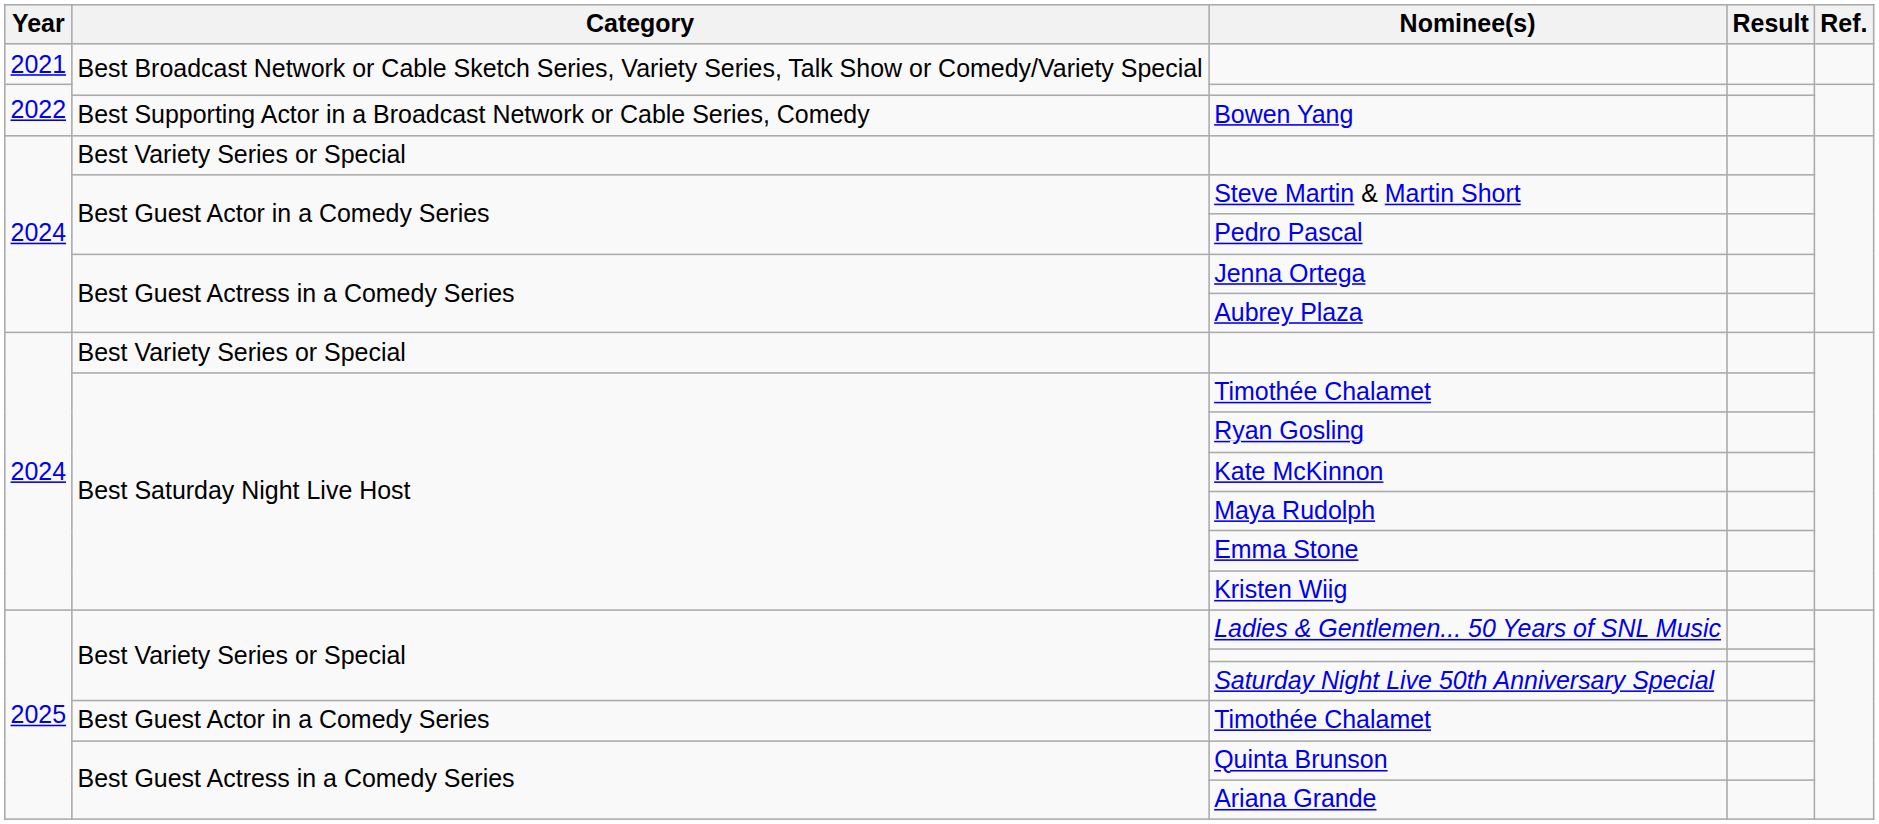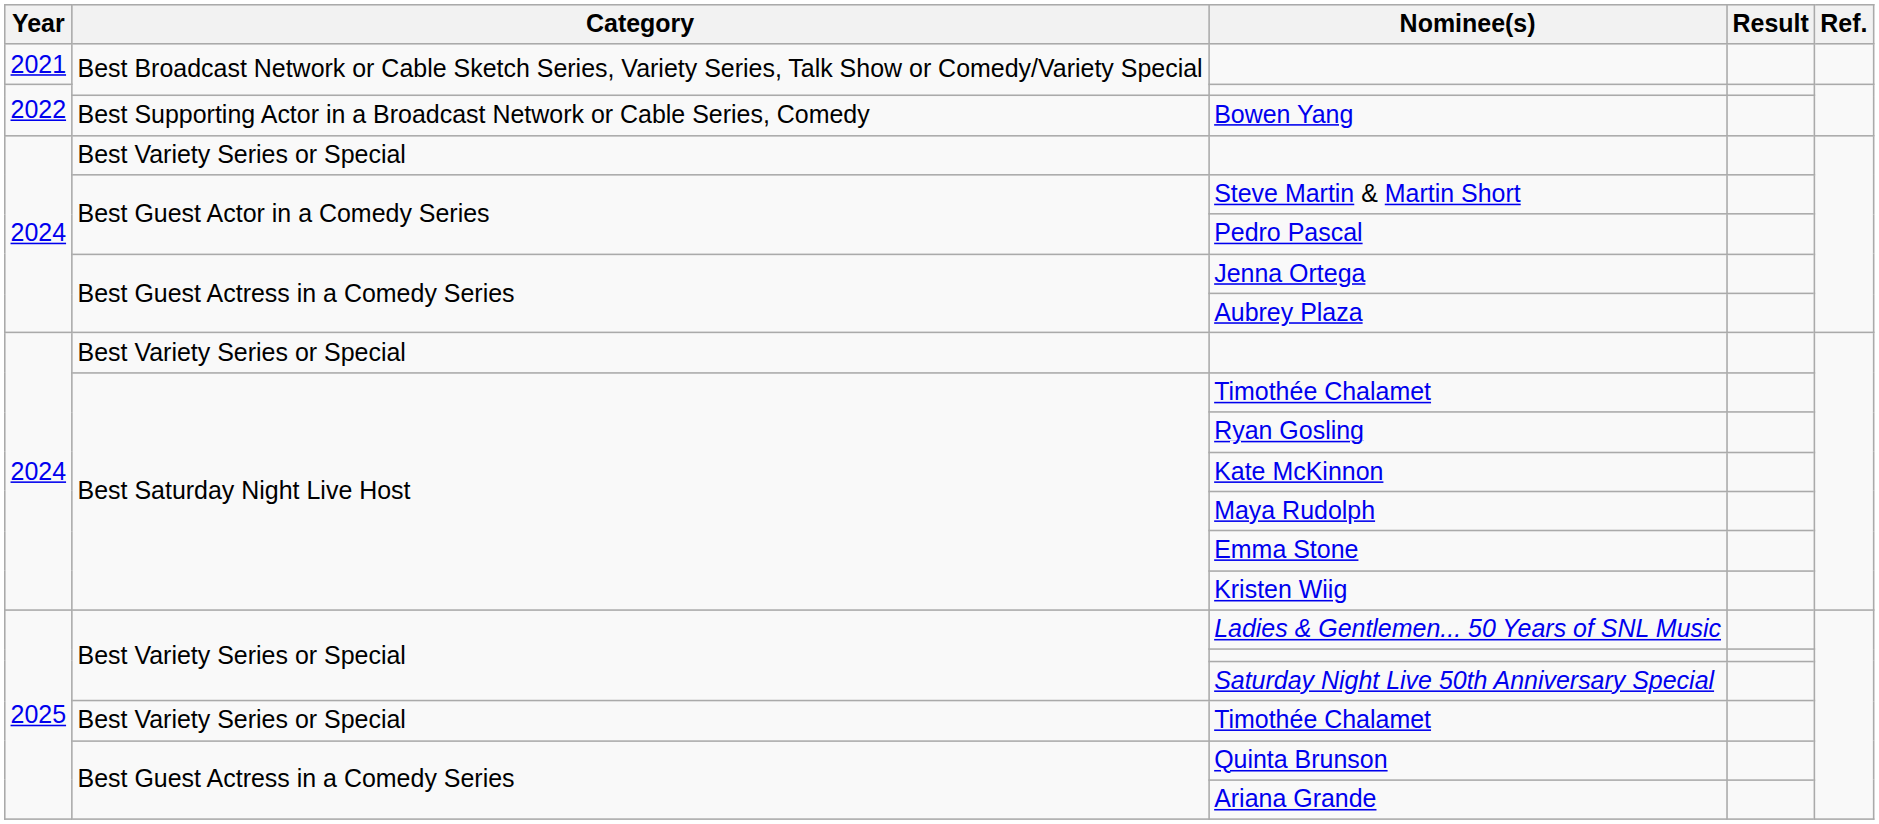2025 / Timothée Chalamet | Category: Best Guest Actor in a Comedy Series -> Best Variety Series or Special
